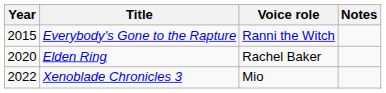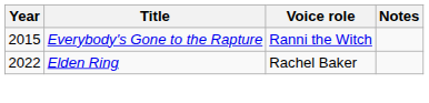Elden Ring | Year: 2020 -> 2022
- row: 2022 | Xenoblade Chronicles 3 | Mio
